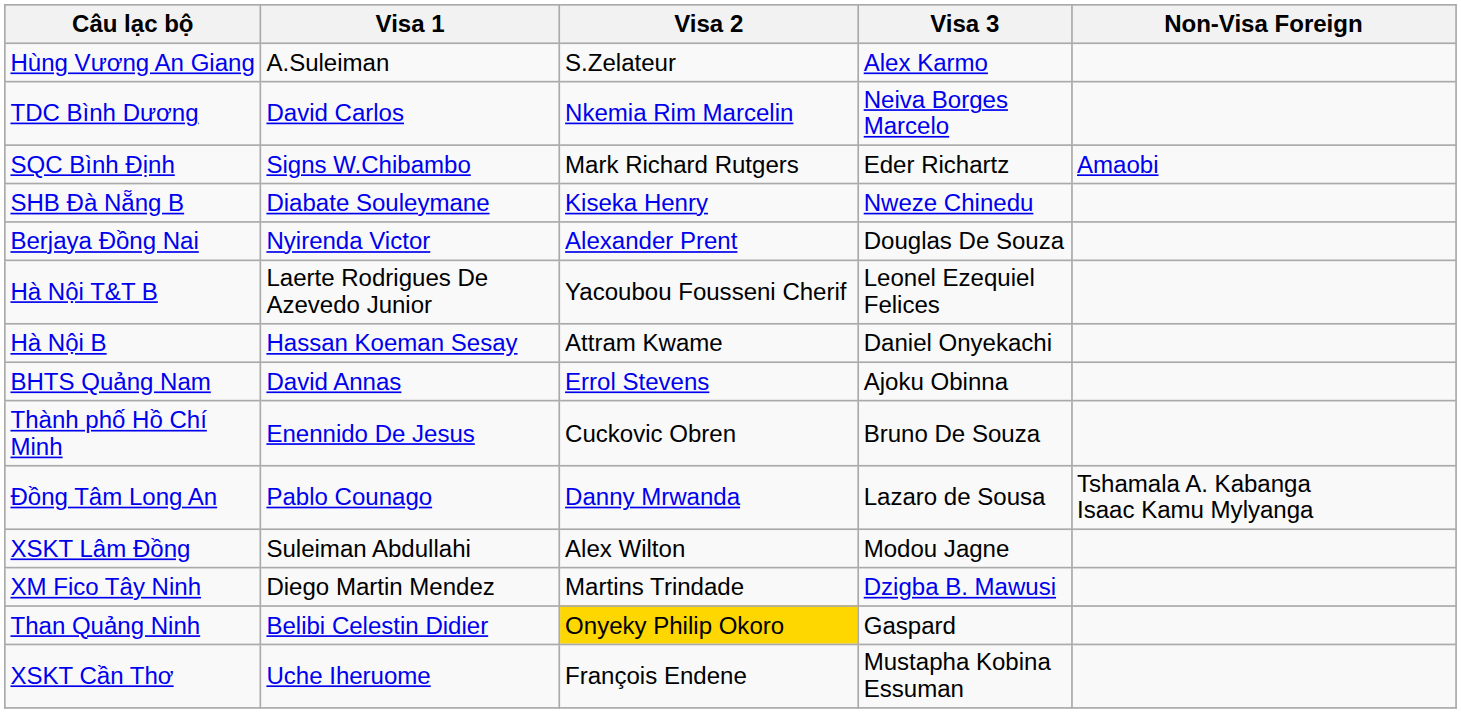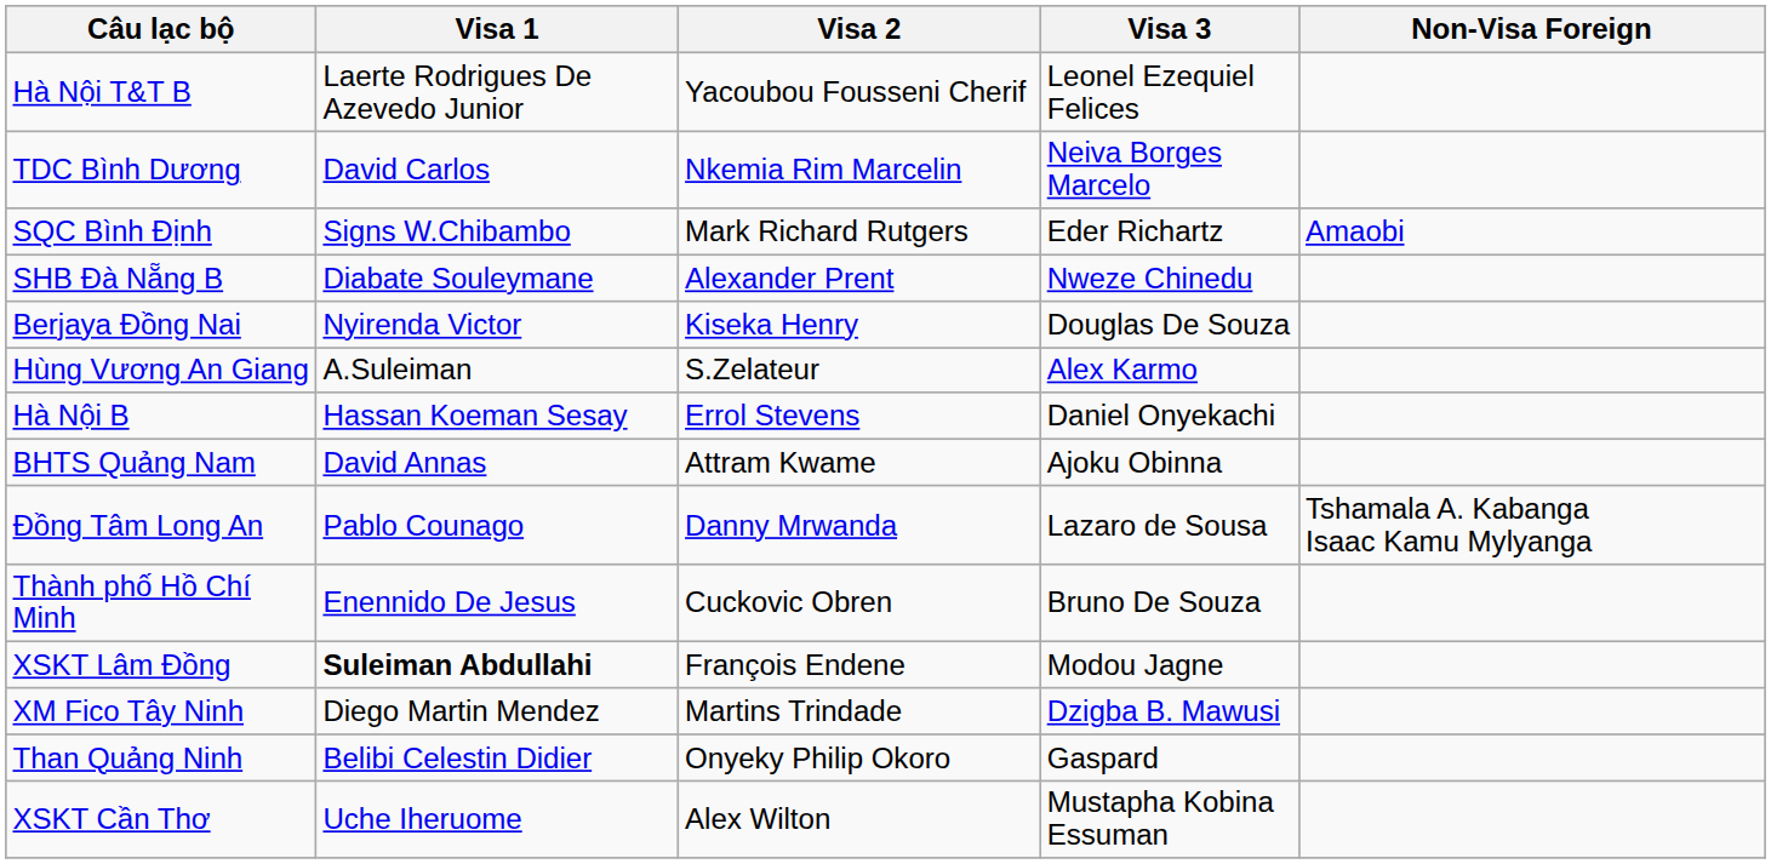rows swapped: Hùng Vương An Giang <-> Hà Nội T&T B
SHB Đà Nẵng B | Visa 2: Kiseka Henry -> Alexander Prent
Berjaya Đồng Nai | Visa 2: Alexander Prent -> Kiseka Henry
Hà Nội B | Visa 2: Attram Kwame -> Errol Stevens
BHTS Quảng Nam | Visa 2: Errol Stevens -> Attram Kwame
rows swapped: Thành phố Hồ Chí Minh <-> Đồng Tâm Long An
XSKT Lâm Đồng | Visa 1: normal -> bold
XSKT Lâm Đồng | Visa 2: Alex Wilton -> François Endene
Than Quảng Ninh | Visa 2: gold background -> no background
XSKT Cần Thơ | Visa 2: François Endene -> Alex Wilton
